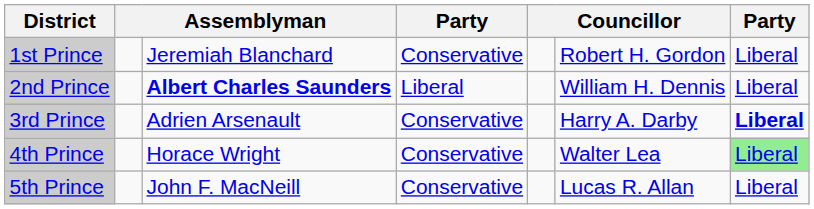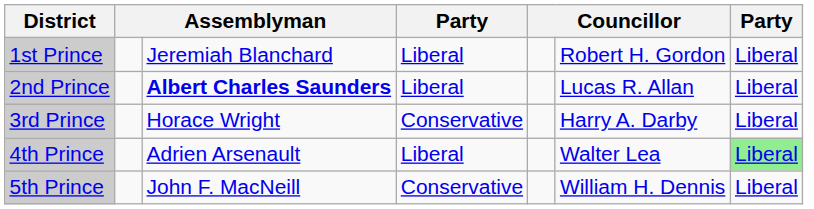1st Prince | column 4: Conservative -> Liberal
2nd Prince | column 6: William H. Dennis -> Lucas R. Allan
3rd Prince | column 3: Adrien Arsenault -> Horace Wright
3rd Prince | column 7: bold -> normal
4th Prince | column 3: Horace Wright -> Adrien Arsenault
4th Prince | column 4: Conservative -> Liberal
5th Prince | column 6: Lucas R. Allan -> William H. Dennis
